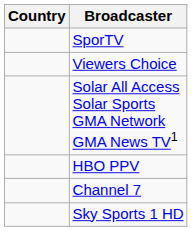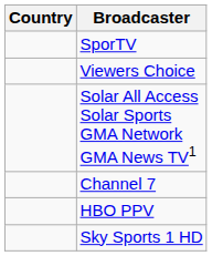rows swapped: Channel 7 <-> HBO PPV
